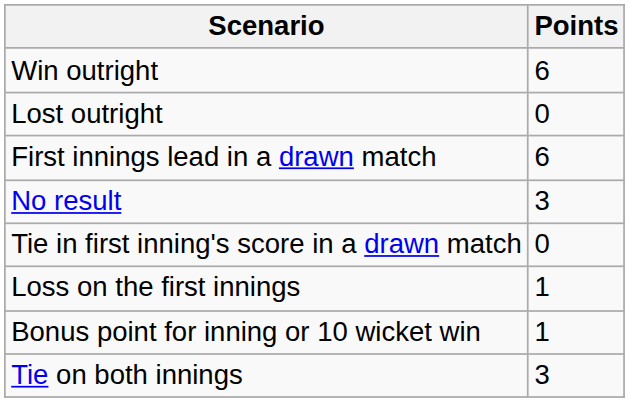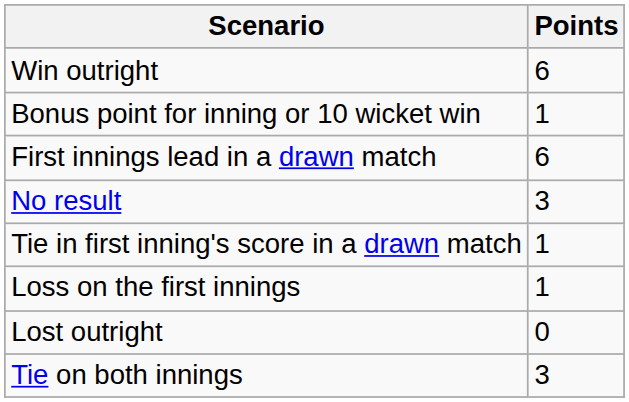rows swapped: Bonus point for inning or 10 wicket win <-> Lost outright
Tie in first inning's score in a drawn match | Points: 0 -> 1
